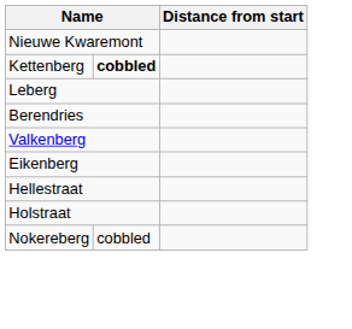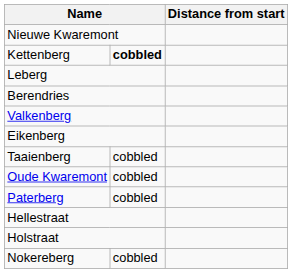+ row: Taaienberg | cobbled
+ row: Oude Kwaremont | cobbled
+ row: Paterberg | cobbled
